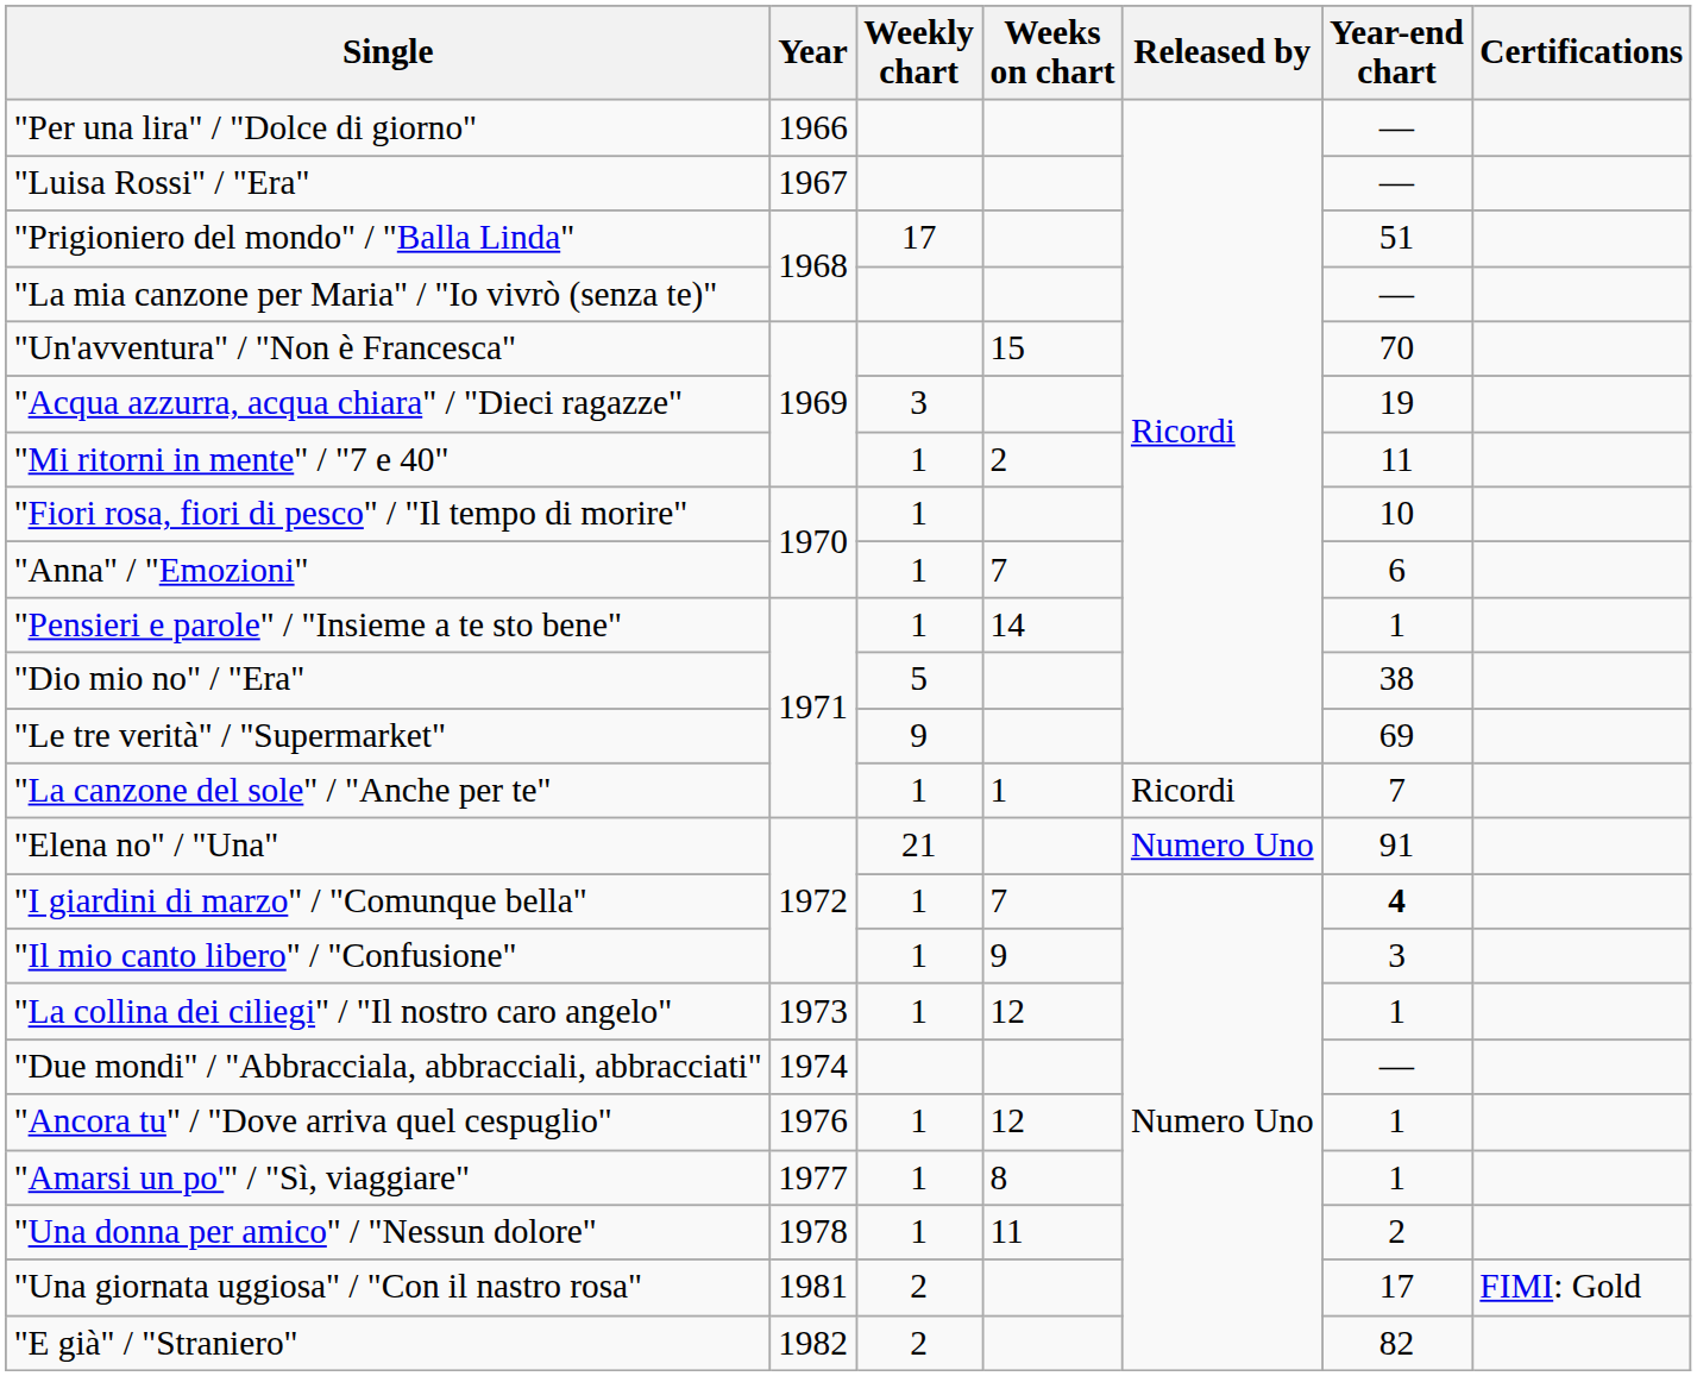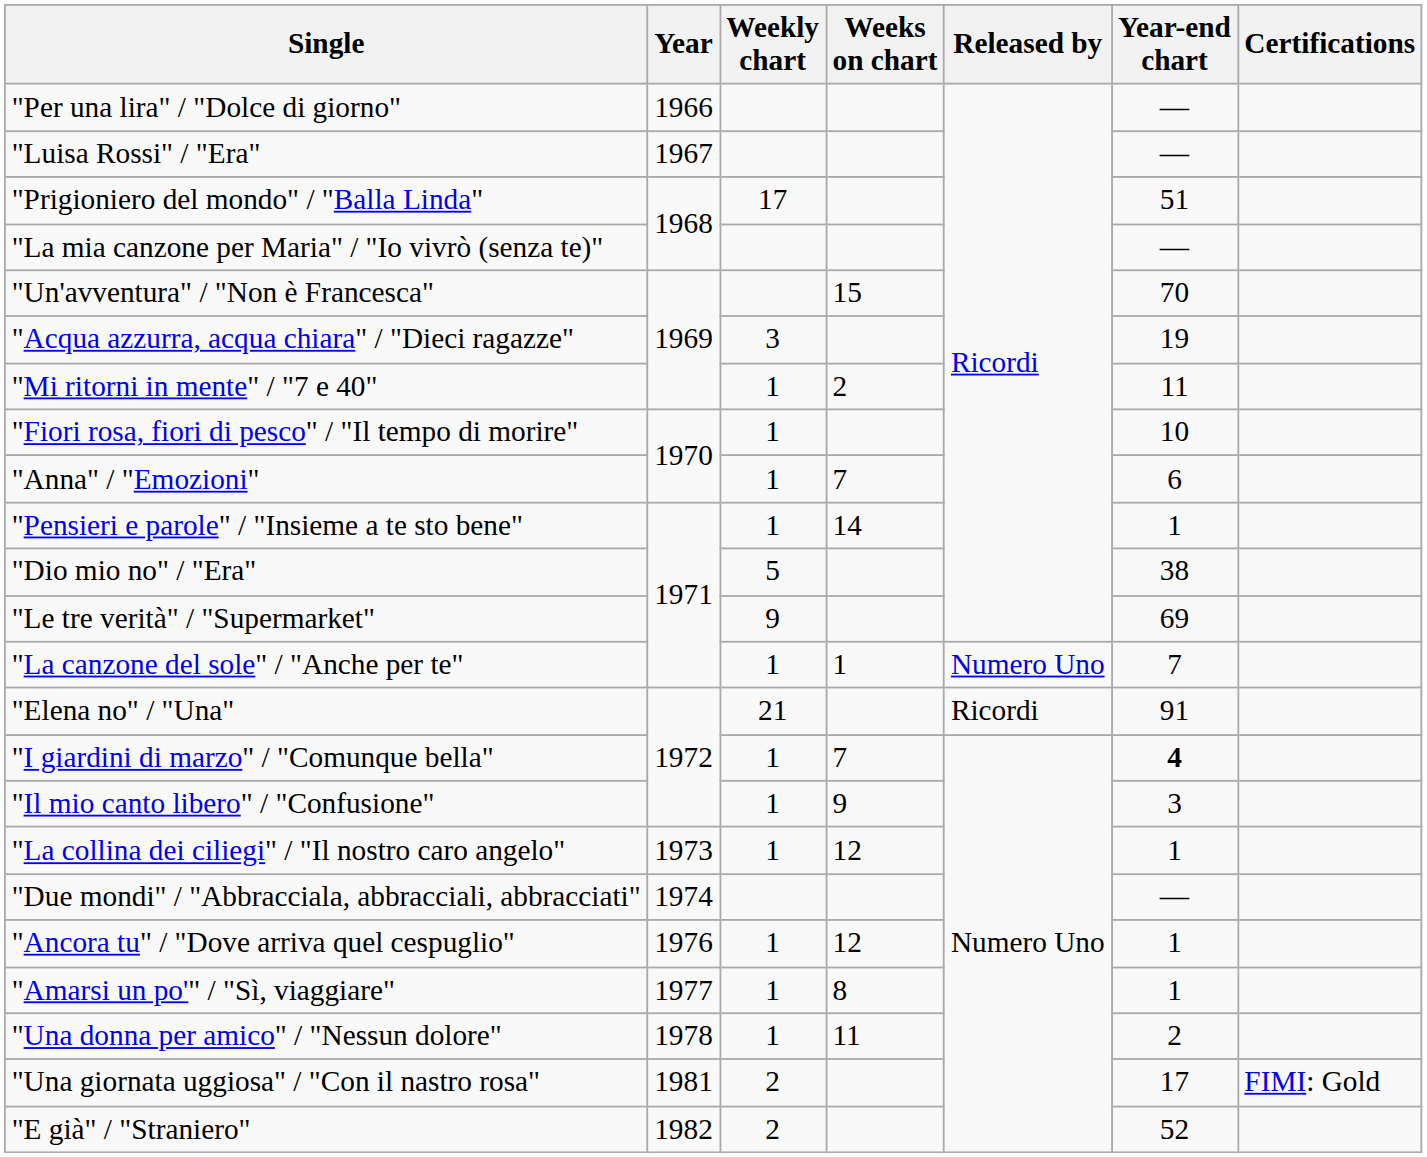"La canzone del sole" / "Anche per te" | Released by: Ricordi -> Numero Uno
"Elena no" / "Una" | Released by: Numero Uno -> Ricordi
"E già" / "Straniero" | Year-end chart: 82 -> 52
